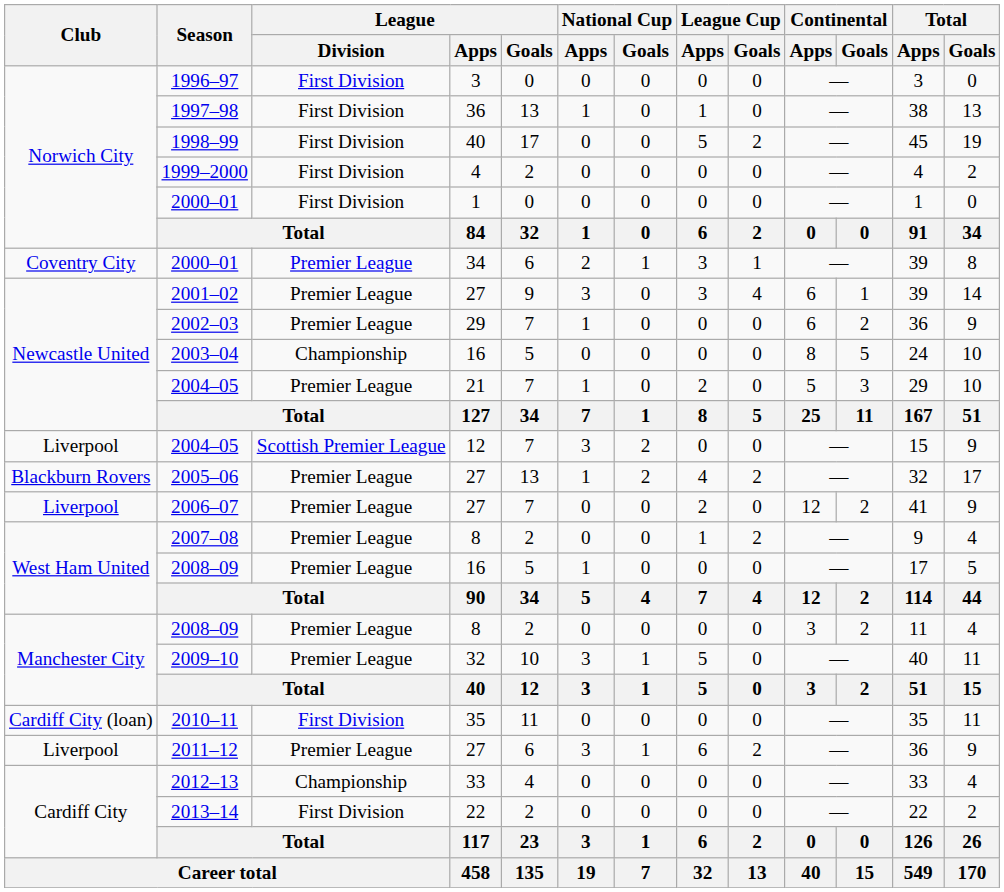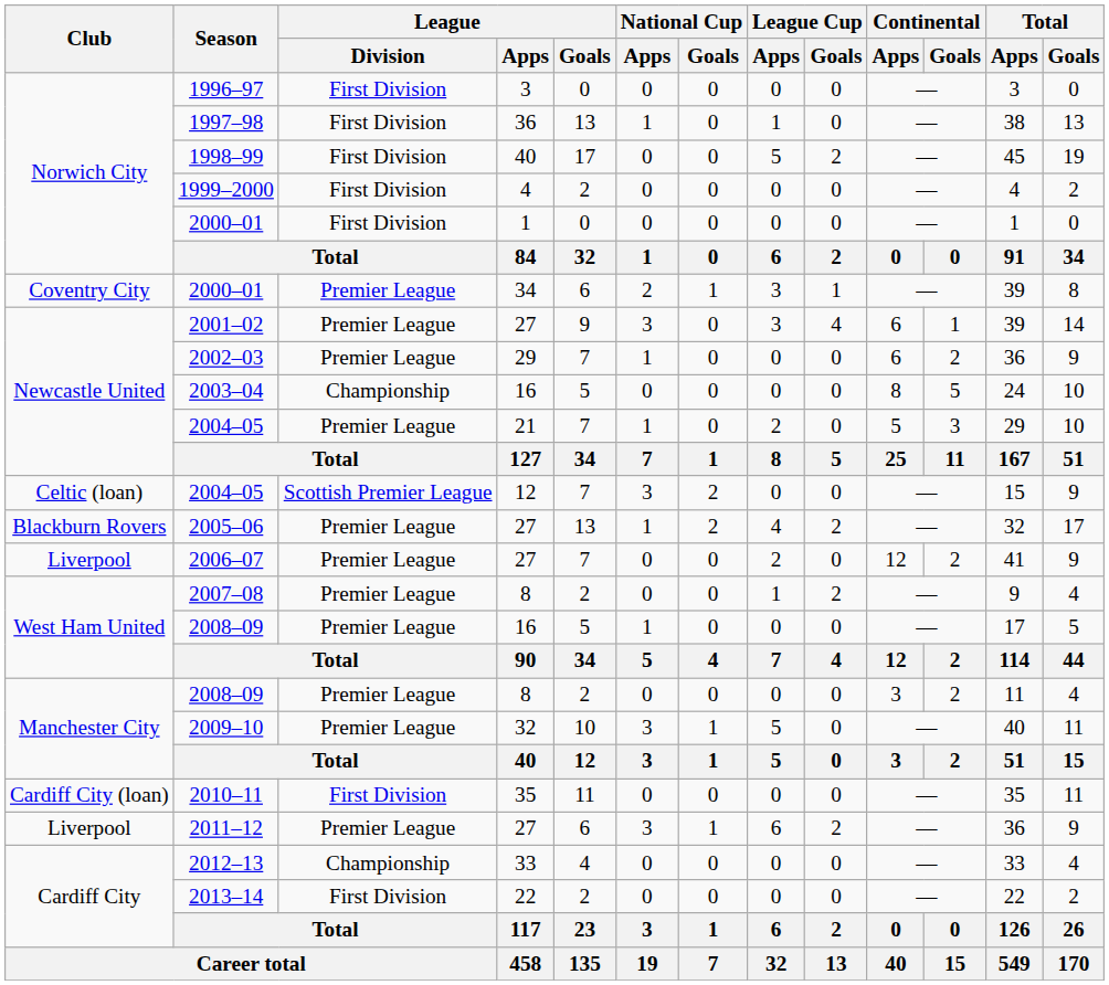2004–05 / 12 | Club: Liverpool -> Celtic (loan)
